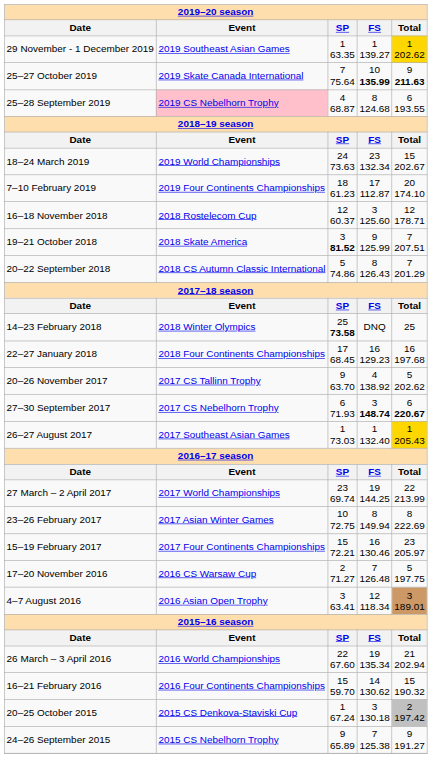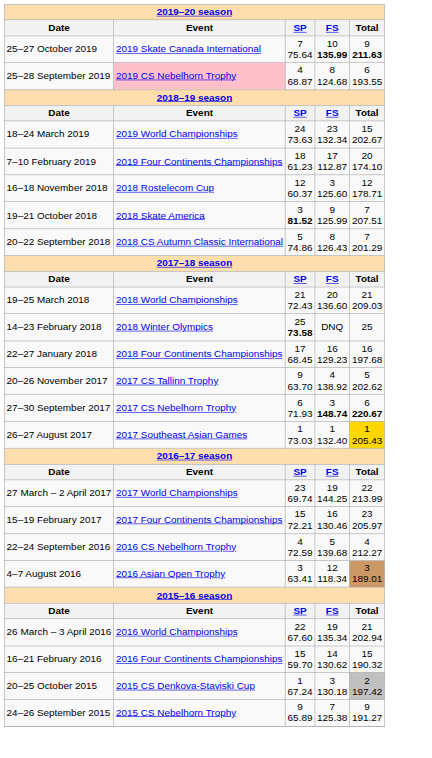- row: 29 November - 1 December 2019 | 2019 Southeast Asian Games | 1 63.35 | 1 139.27 | 1 202.62
+ row: 19–25 March 2018 | 2018 World Championships | 21 72.43 | 20 136.60 | 21 209.03
- row: 23–26 February 2017 | 2017 Asian Winter Games | 10 72.75 | 8 149.94 | 8 222.69
- row: 17–20 November 2016 | 2016 CS Warsaw Cup | 2 71.27 | 7 126.48 | 5 197.75
+ row: 22–24 September 2016 | 2016 CS Nebelhorn Trophy | 4 72.59 | 5 139.68 | 4 212.27
